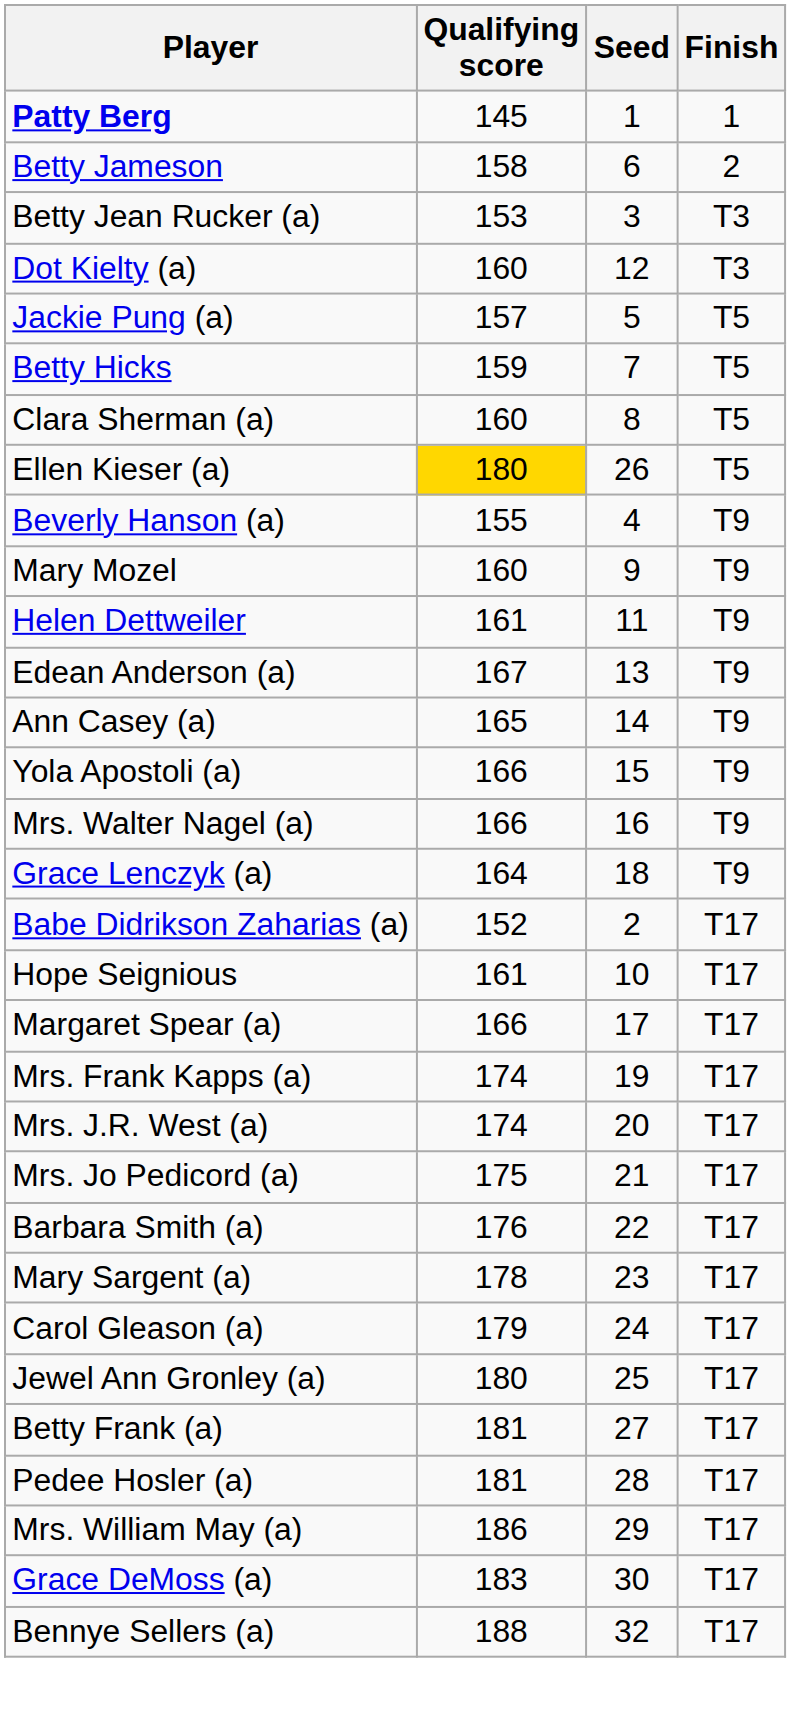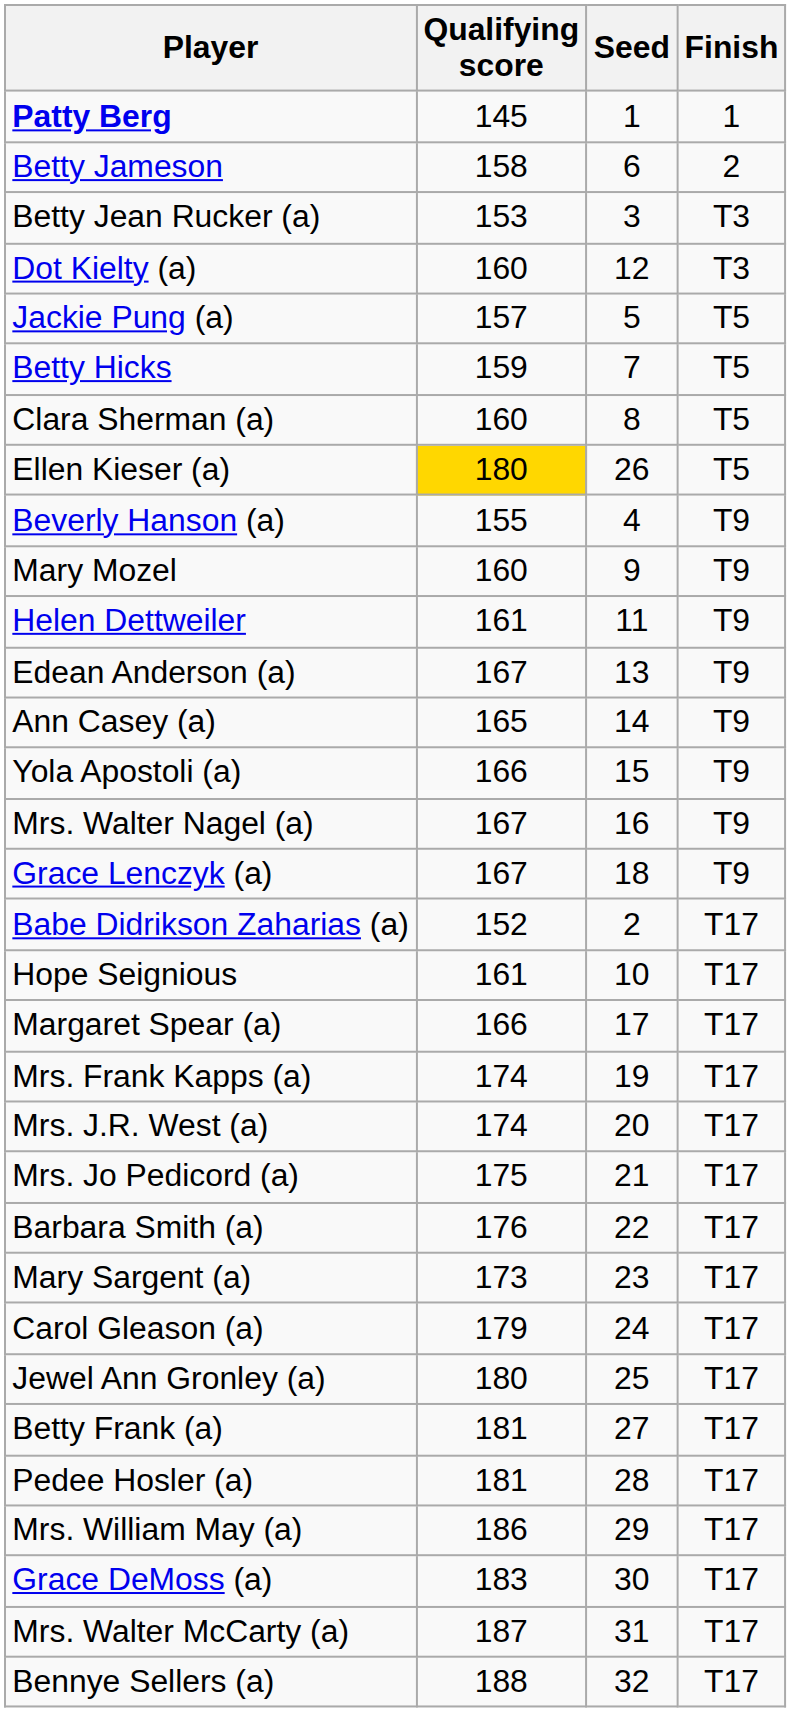Mrs. Walter Nagel (a) | Qualifying score: 166 -> 167
Grace Lenczyk (a) | Qualifying score: 164 -> 167
Mary Sargent (a) | Qualifying score: 178 -> 173
+ row: Mrs. Walter McCarty (a) | 187 | 31 | T17
